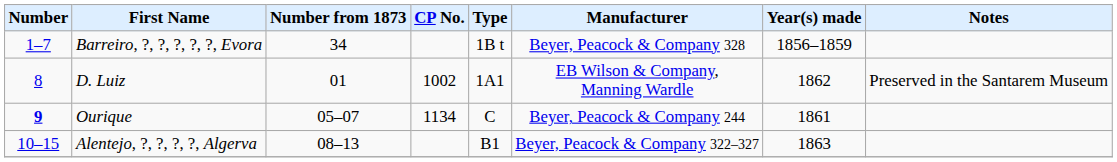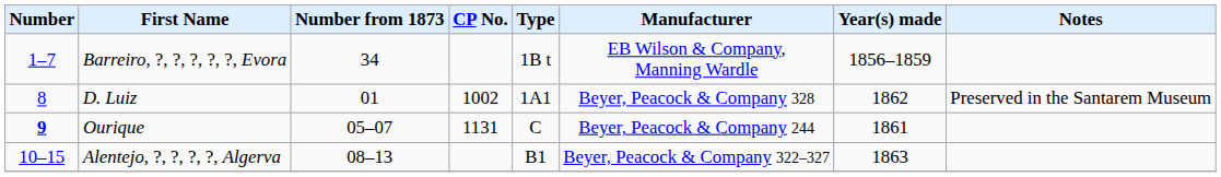Barreiro, ?, ?, ?, ?, ?, Evora | Manufacturer: Beyer, Peacock & Company 328 -> EB Wilson & Company, Manning Wardle
D. Luiz | Manufacturer: EB Wilson & Company, Manning Wardle -> Beyer, Peacock & Company 328
Ourique | CP No.: 1134 -> 1131
